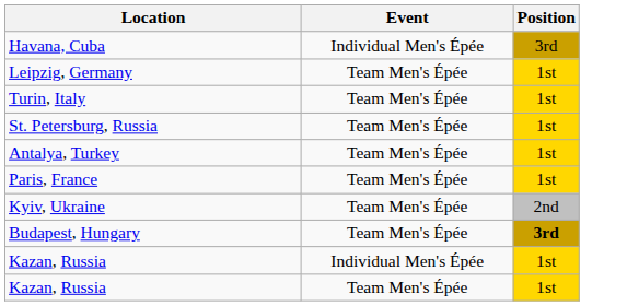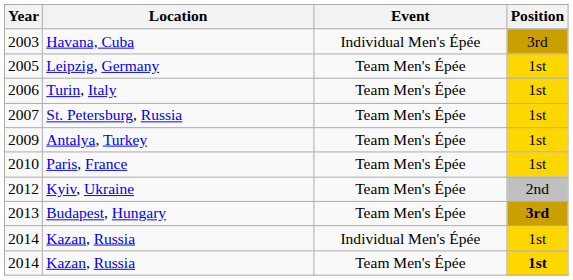+ column: Year | 2003 | 2005 | 2006 | 2007 | 2009 | 2010 | 2012 | 2013 | 2014 | 2014
Kazan, Russia / Team Men's Épée | Position: normal -> bold
